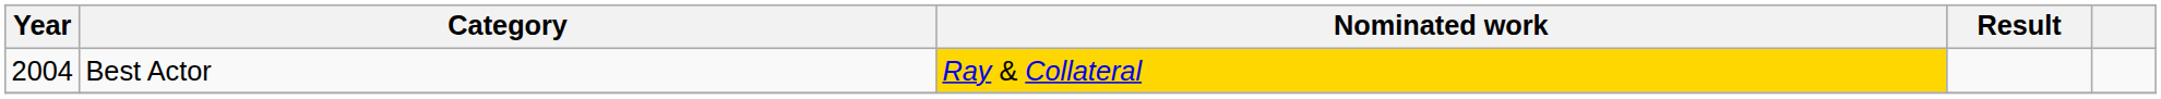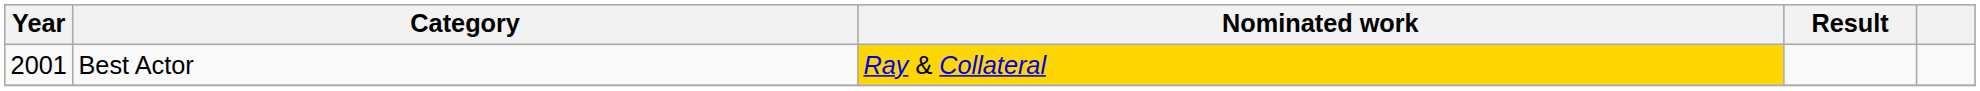Best Actor | Year: 2004 -> 2001
